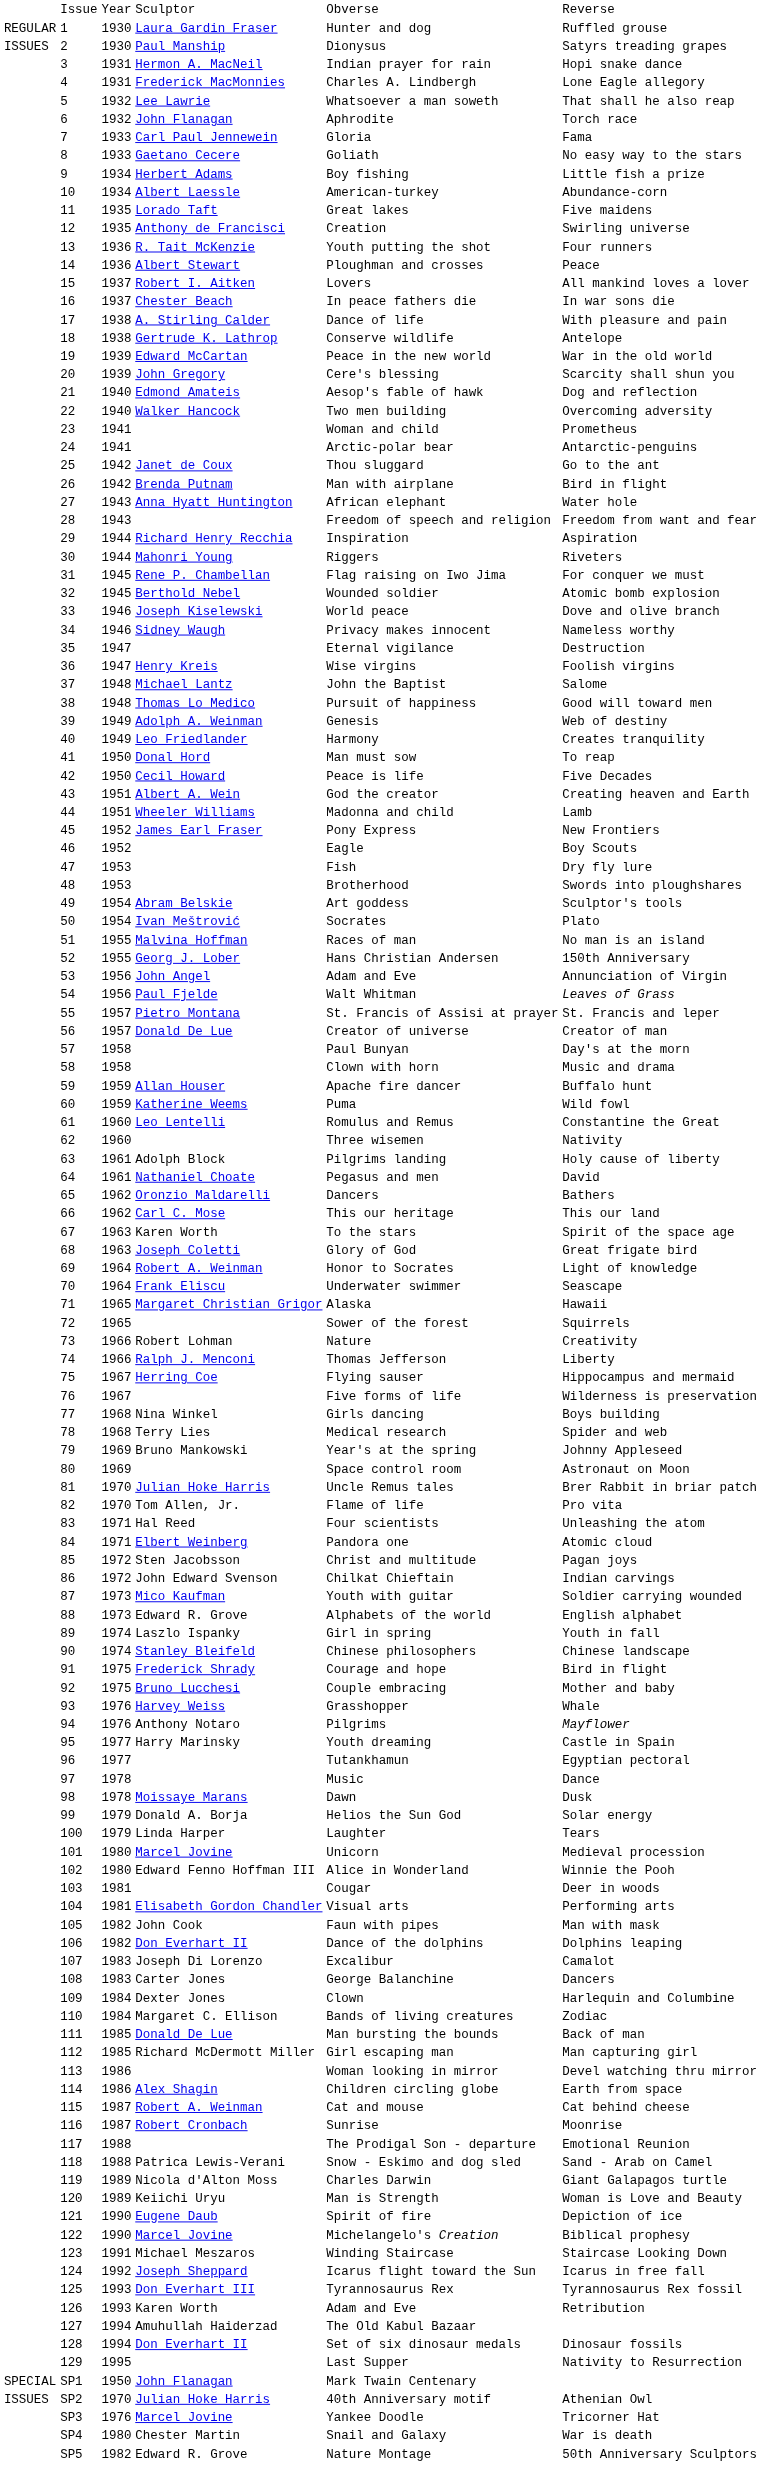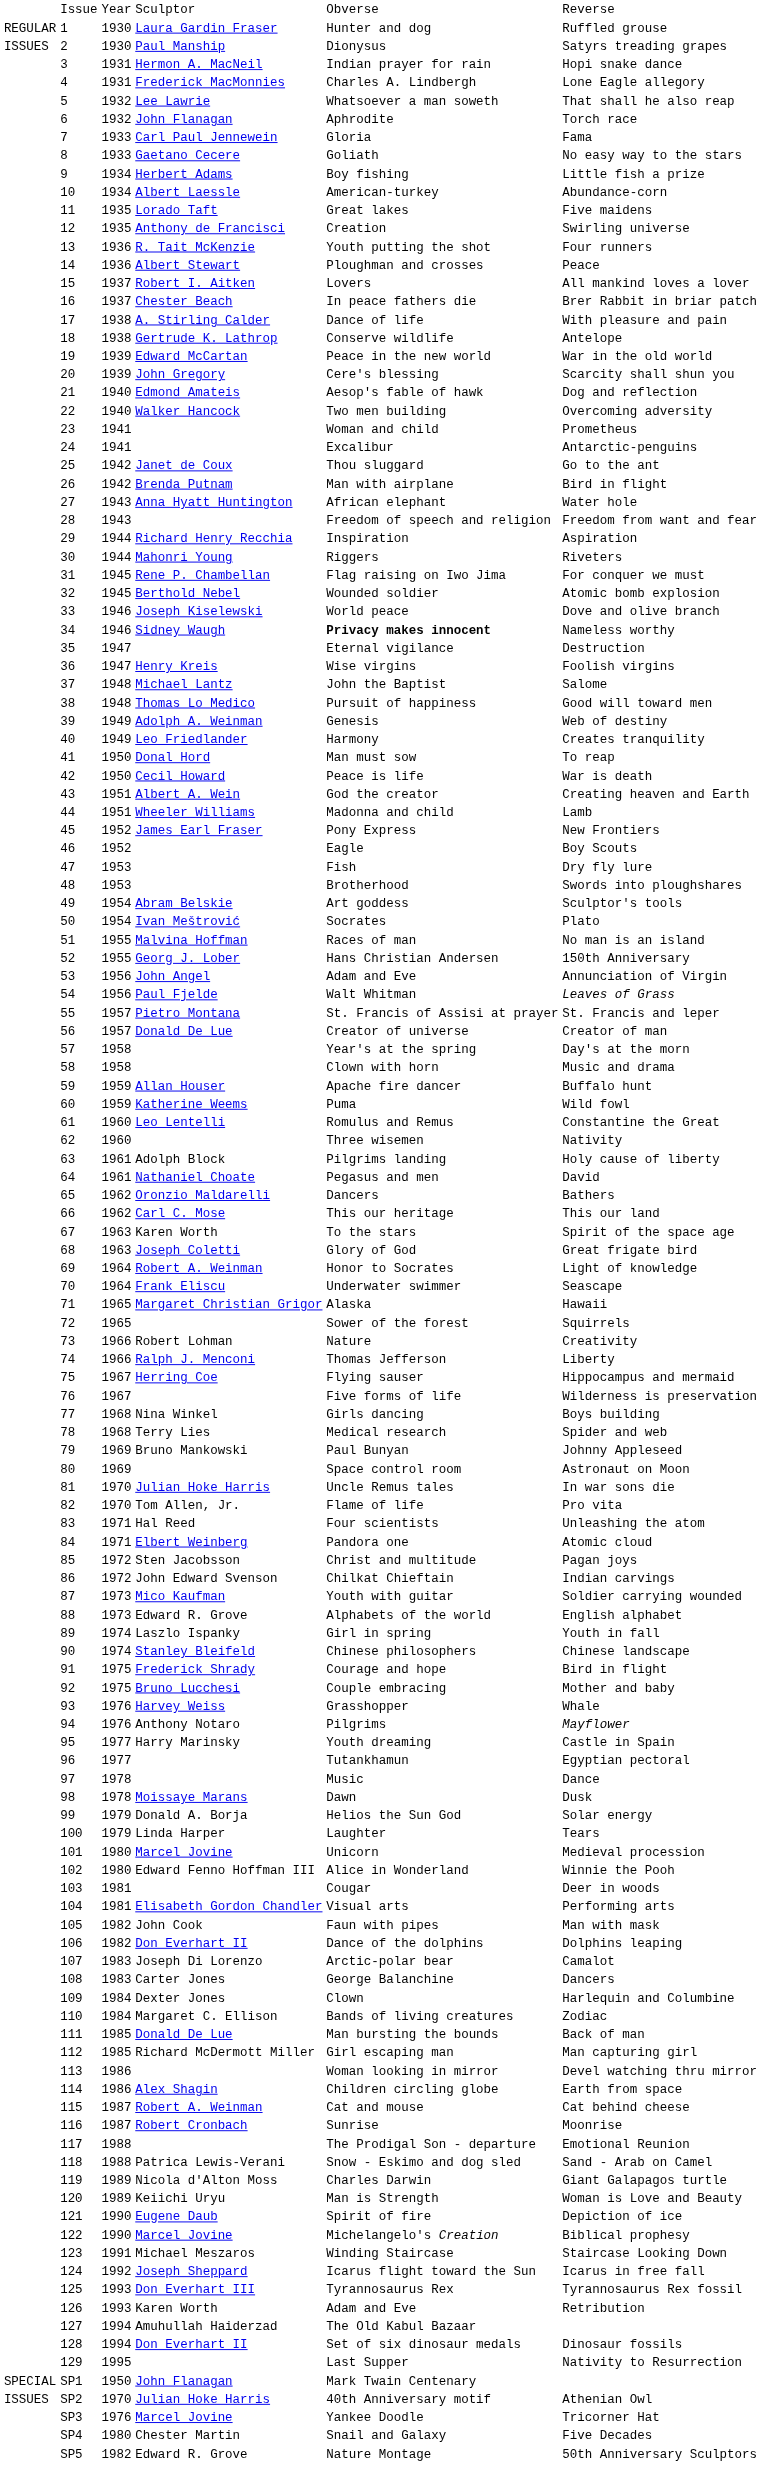16 | column 6: In war sons die -> Brer Rabbit in briar patch
24 | column 5: Arctic-polar bear -> Excalibur
34 | column 5: normal -> bold
42 | column 6: Five Decades -> War is death
57 | column 5: Paul Bunyan -> Year's at the spring
79 | column 5: Year's at the spring -> Paul Bunyan
81 | column 6: Brer Rabbit in briar patch -> In war sons die
107 | column 5: Excalibur -> Arctic-polar bear
SP4 | column 6: War is death -> Five Decades
